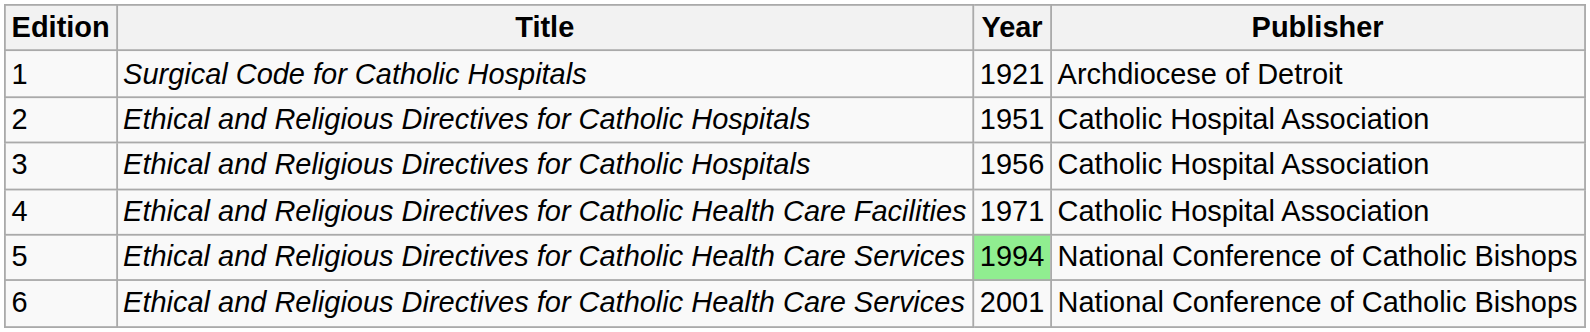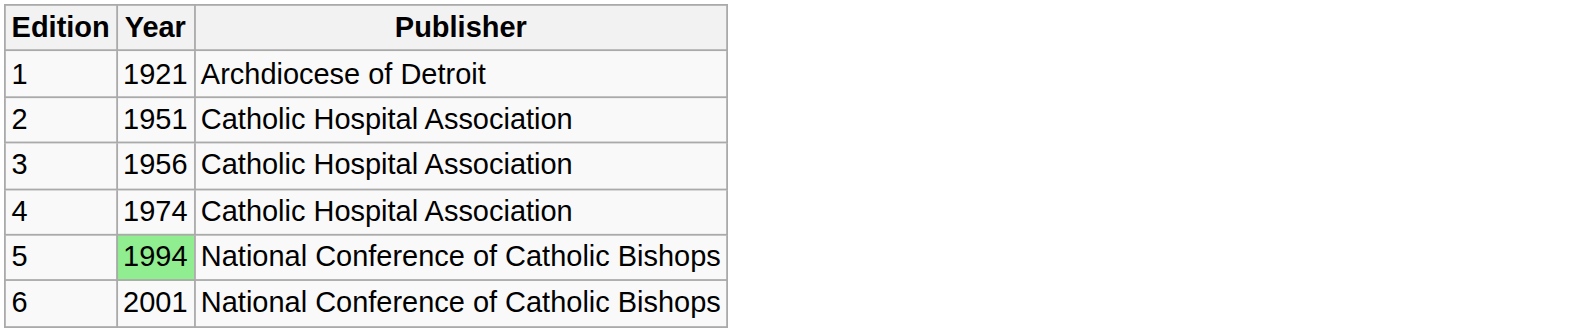- column: Title | Surgical Code for Catholic Hospitals | Ethical and Religious Directives for Catholic Hospitals | Ethical and Religious Directives for Catholic Hospitals | Ethical and Religious Directives for Catholic Health Care Facilities | Ethical and Religious Directives for Catholic Health Care Services | Ethical and Religious Directives for Catholic Health Care Services
4 | Year: 1971 -> 1974
